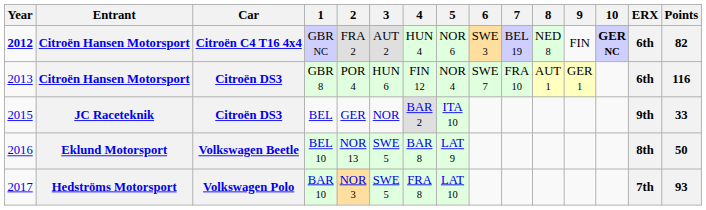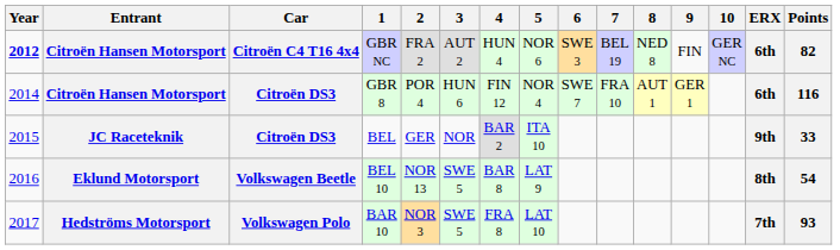GBR NC | 10: bold -> normal
GBR 8 | Year: 2013 -> 2014
BEL 10 | Points: 50 -> 54
